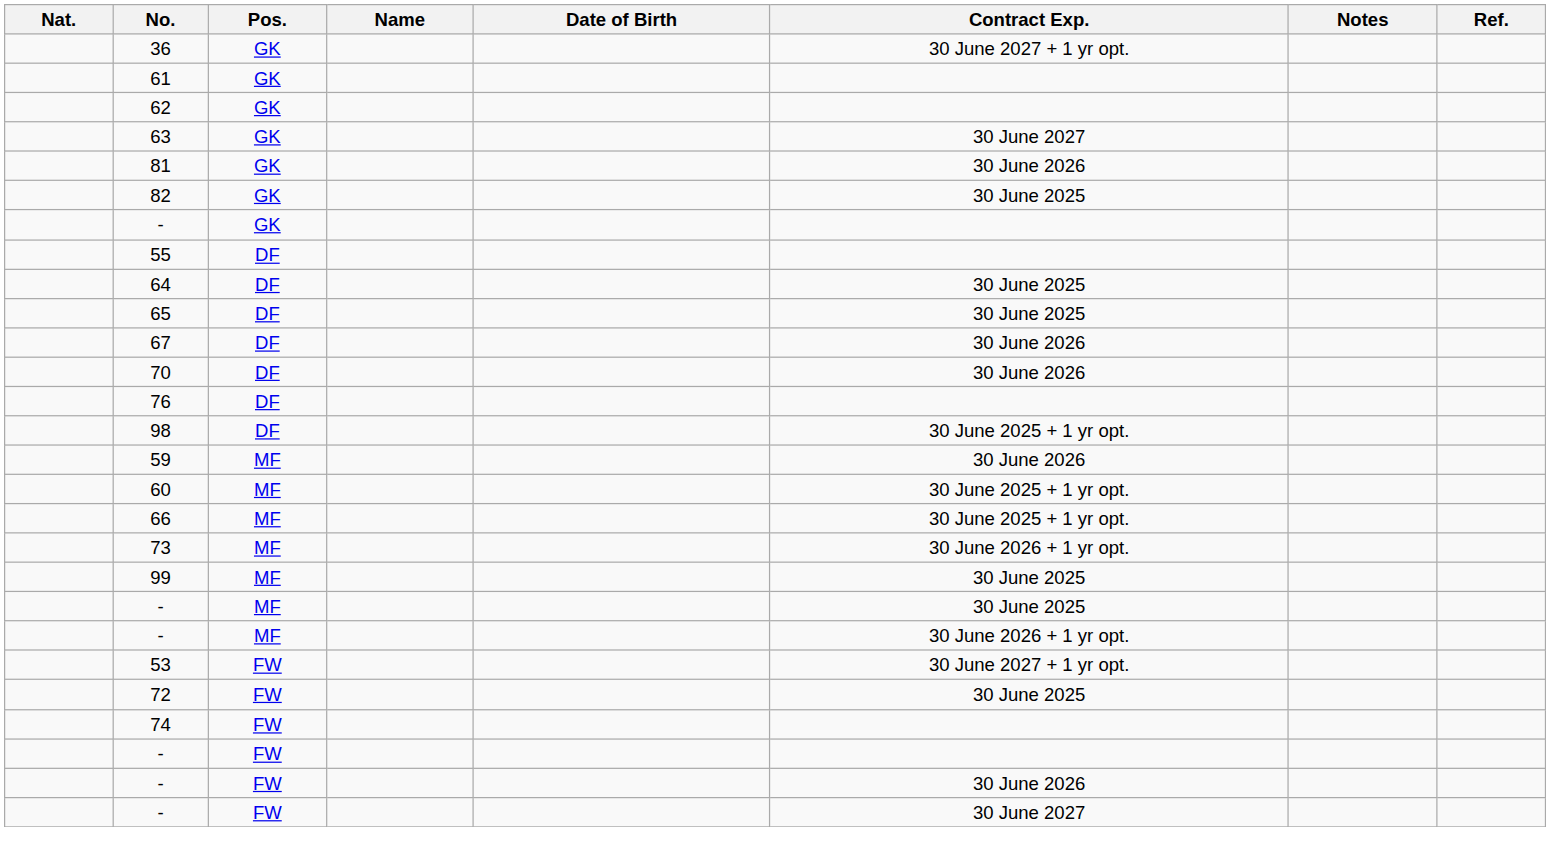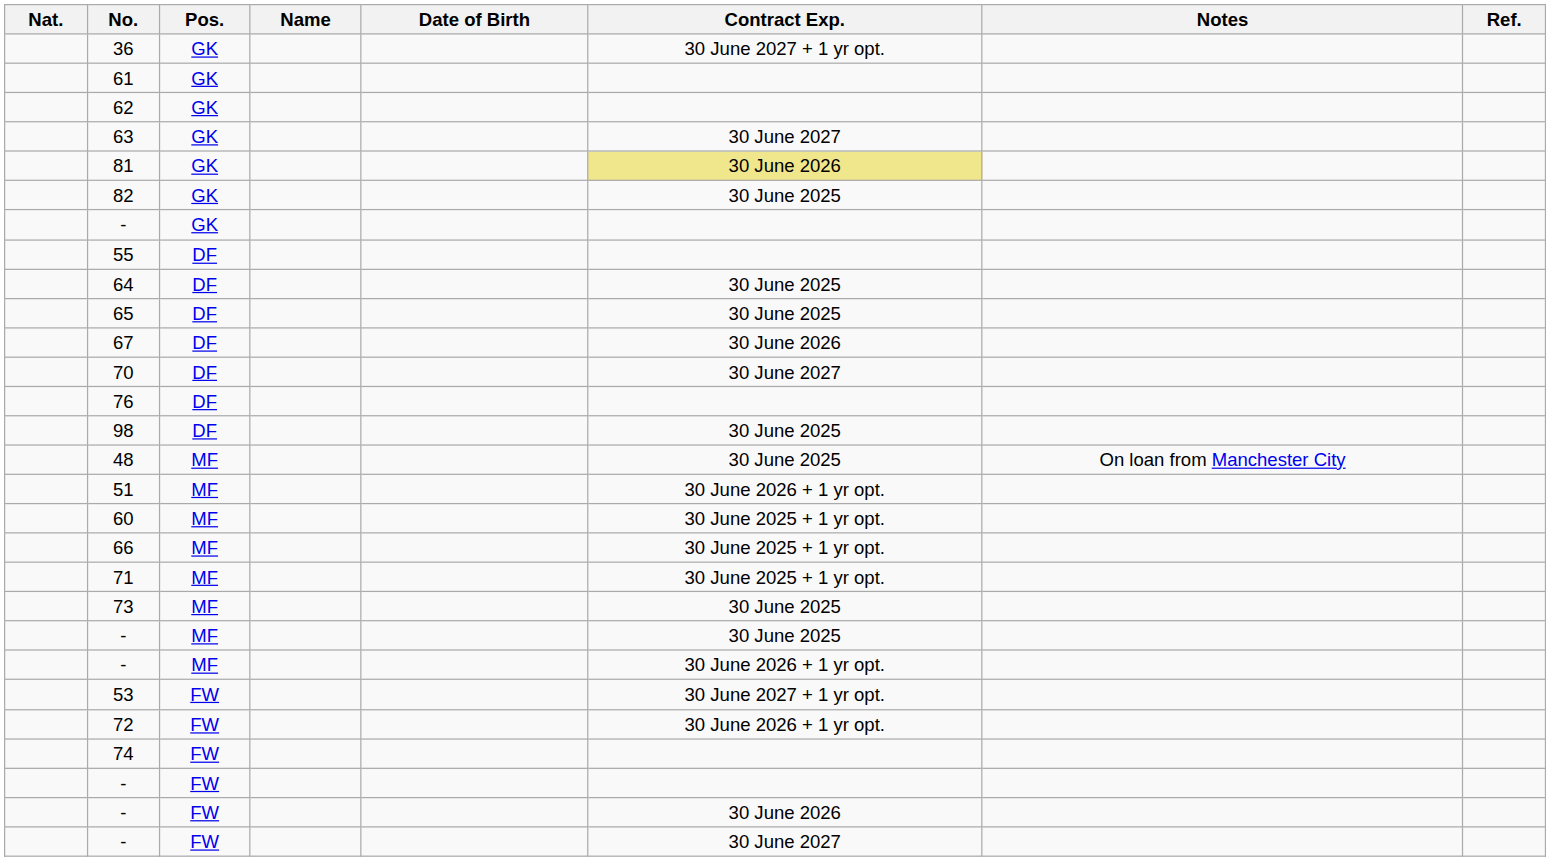81 | Contract Exp.: no background -> khaki background
70 | Contract Exp.: 30 June 2026 -> 30 June 2027
98 | Contract Exp.: 30 June 2025 + 1 yr opt. -> 30 June 2025
+ row: 48 | MF | 30 June 2025 | On loan from Manchester City
+ row: 51 | MF | 30 June 2026 + 1 yr opt.
- row: 59 | MF | 30 June 2026
+ row: 71 | MF | 30 June 2025 + 1 yr opt.
73 | Contract Exp.: 30 June 2026 + 1 yr opt. -> 30 June 2025
- row: 99 | MF | 30 June 2025
72 | Contract Exp.: 30 June 2025 -> 30 June 2026 + 1 yr opt.
